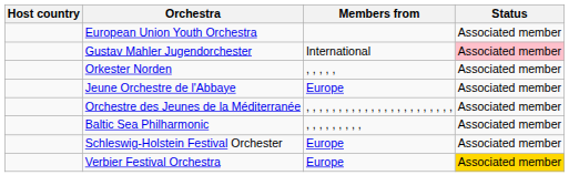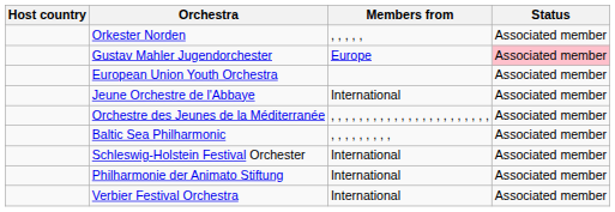rows swapped: European Union Youth Orchestra <-> Orkester Norden
Gustav Mahler Jugendorchester | Members from: International -> Europe
Jeune Orchestre de l'Abbaye | Members from: Europe -> International
Schleswig-Holstein Festival Orchester | Members from: Europe -> International
+ row: Philharmonie der Animato Stiftung | International | Associated member
Verbier Festival Orchestra | Members from: Europe -> International
Verbier Festival Orchestra | Status: gold background -> no background
